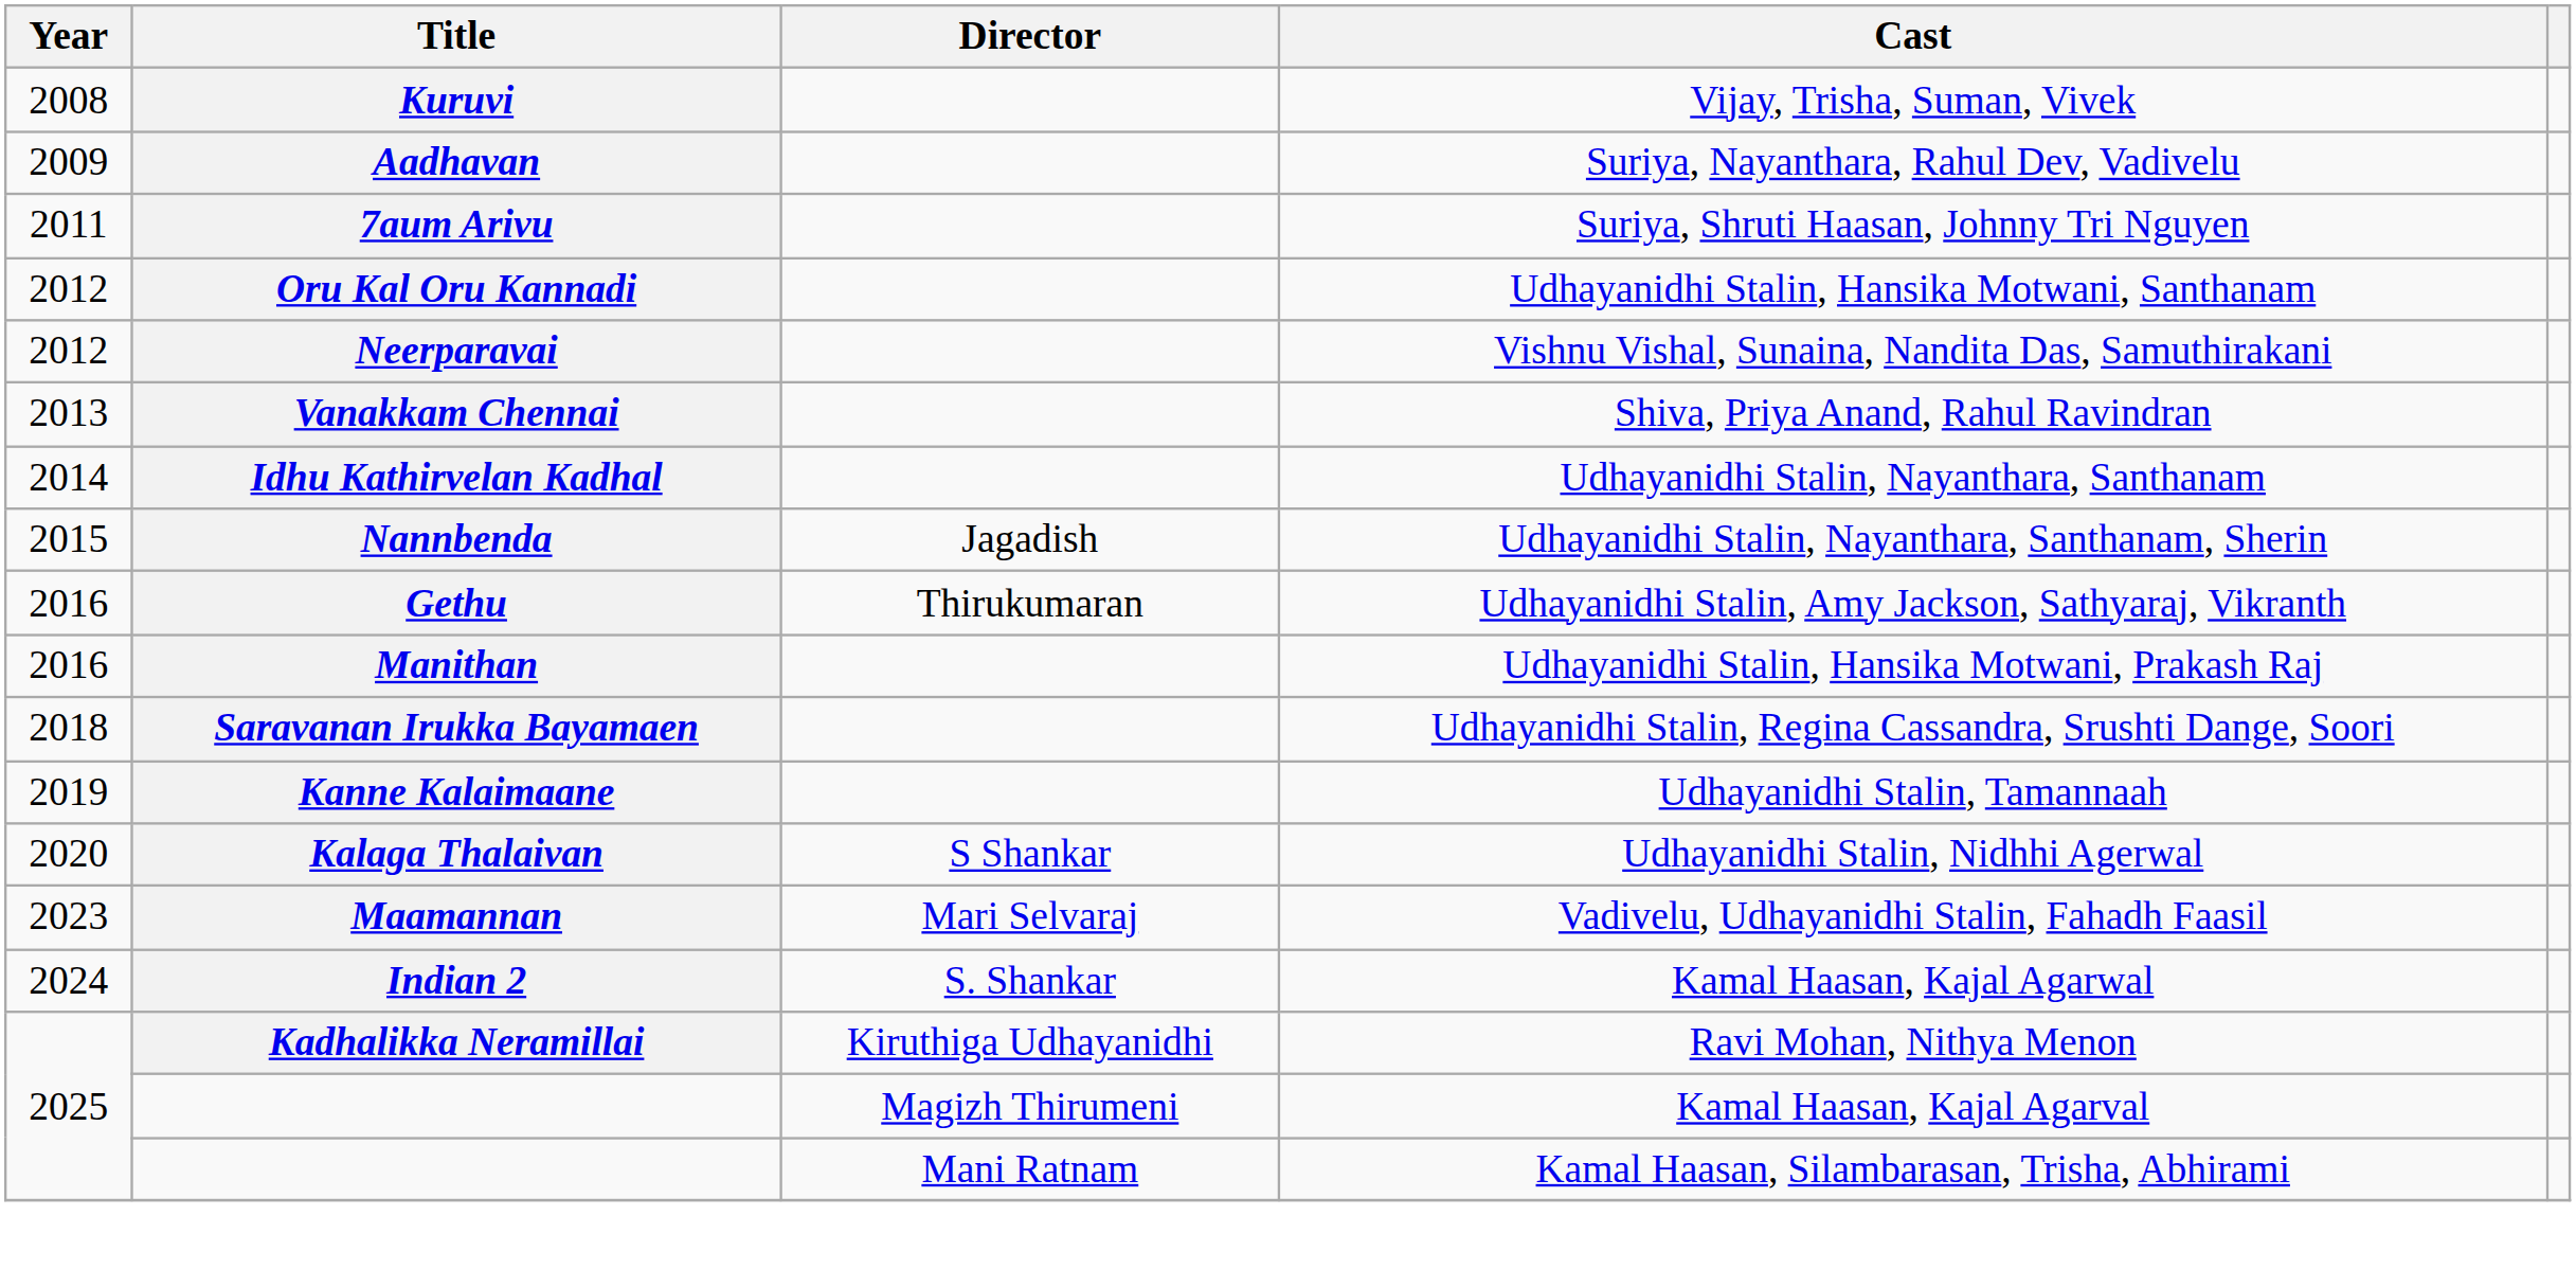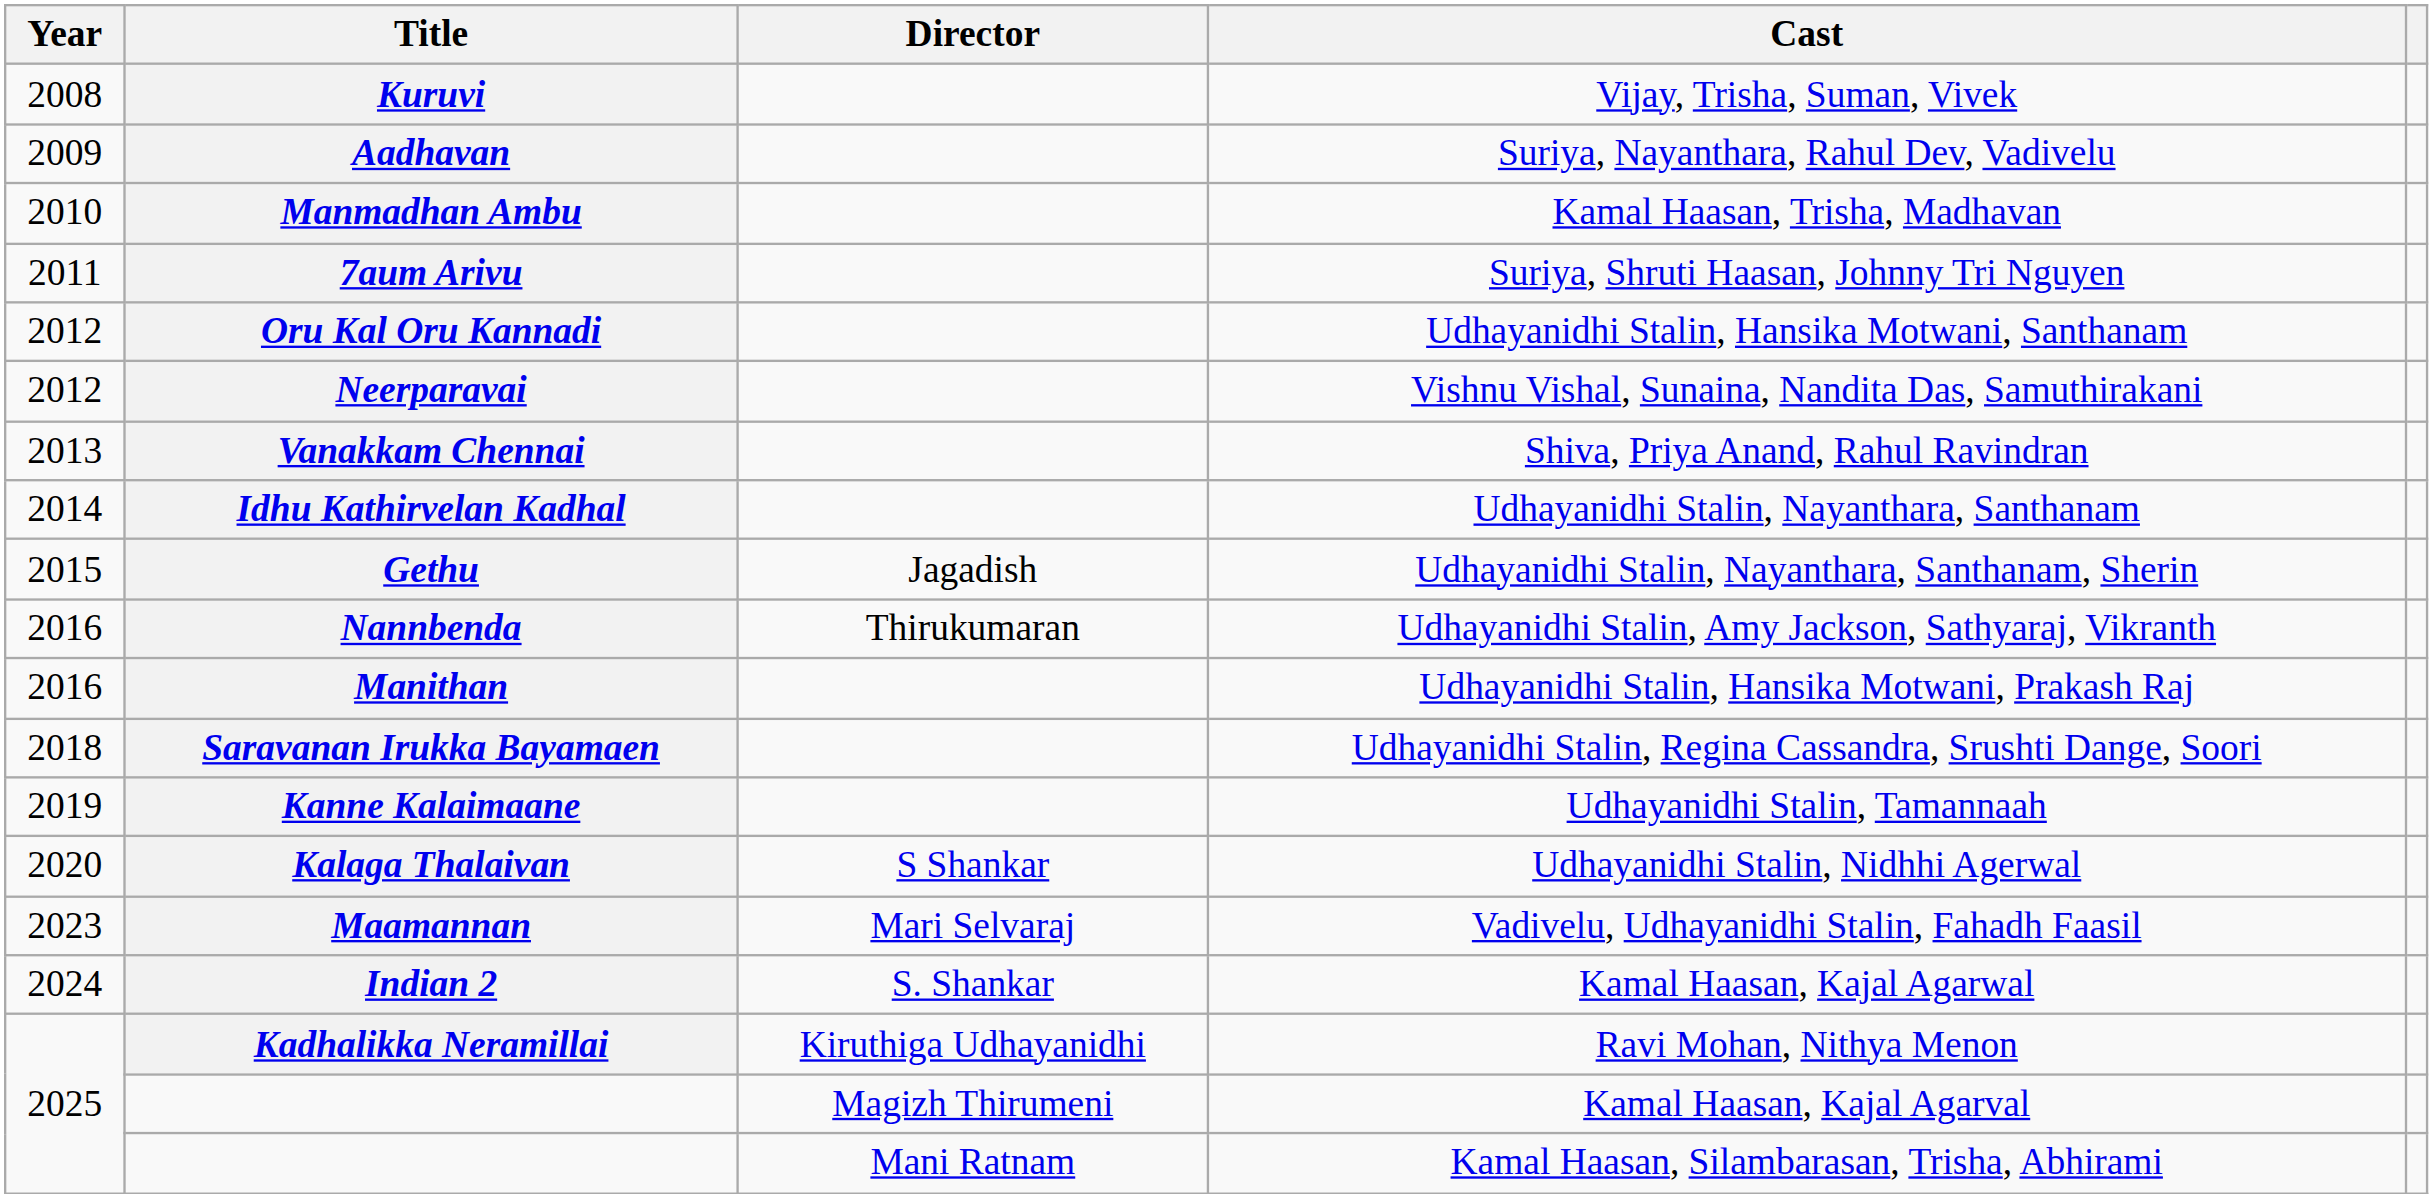+ row: 2010 | Manmadhan Ambu | Kamal Haasan, Trisha, Madhavan
Udhayanidhi Stalin, Nayanthara, Santhanam, Sherin | Title: Nannbenda -> Gethu
Udhayanidhi Stalin, Amy Jackson, Sathyaraj, Vikranth | Title: Gethu -> Nannbenda
